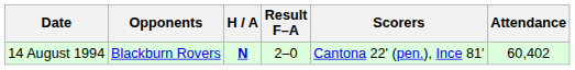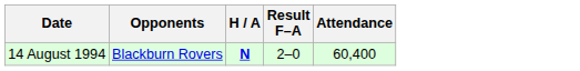- column: Scorers | Cantona 22' (pen.), Ince 81'
14 August 1994 | Attendance: 60,402 -> 60,400
